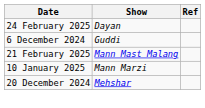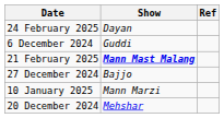21 February 2025 | Show: normal -> bold
+ row: 27 December 2024 | Bajjo
